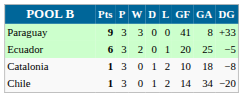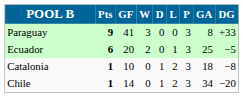columns swapped: P <-> GF
